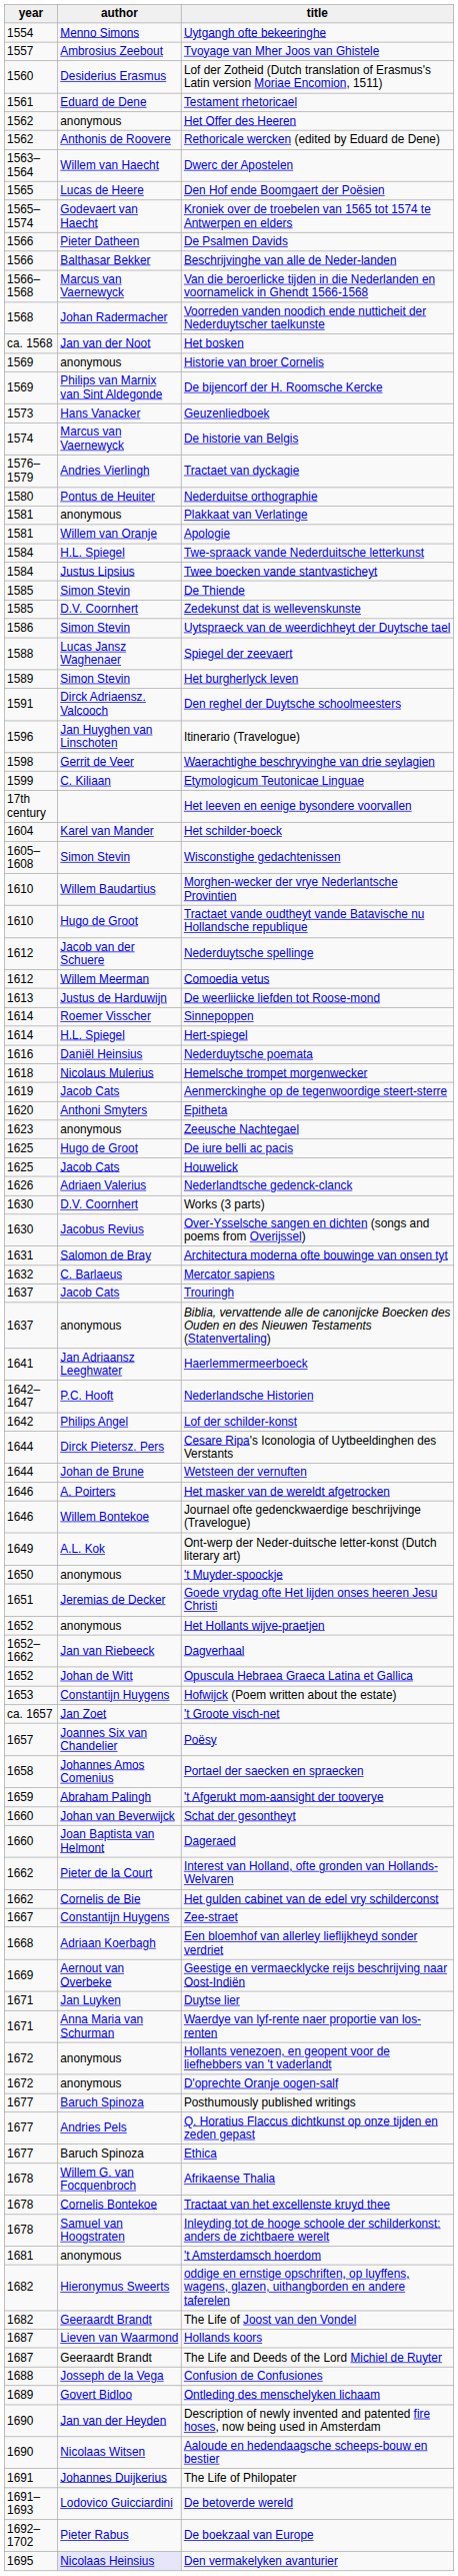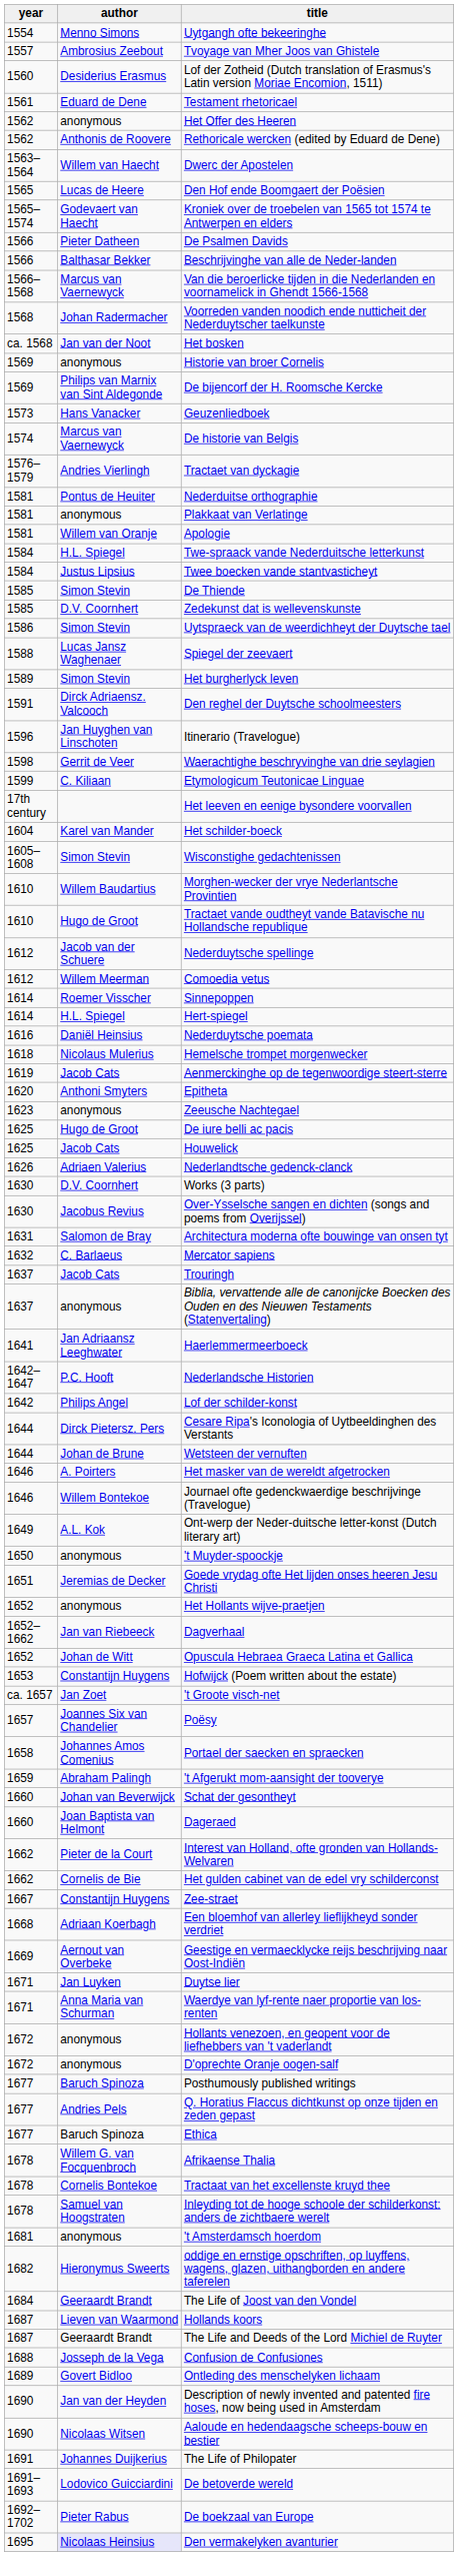Nederduitse orthographie | year: 1580 -> 1581
- row: 1613 | Justus de Harduwijn | De weerliicke liefden tot Roose-mond
The Life of Joost van den Vondel | year: 1682 -> 1684
